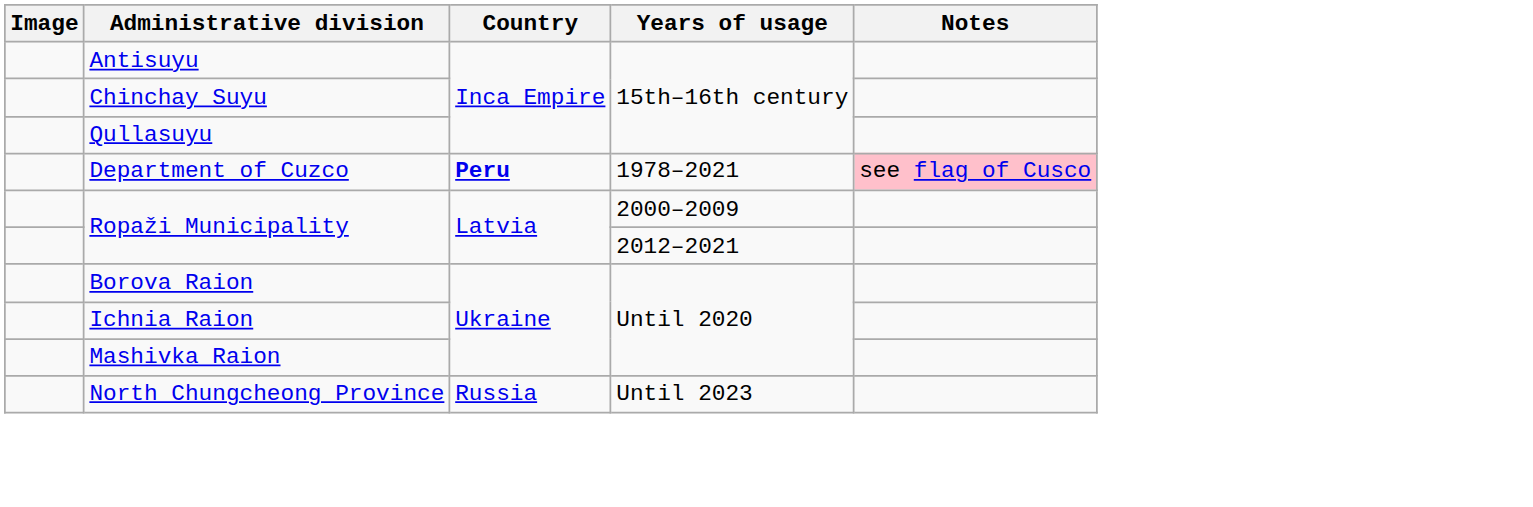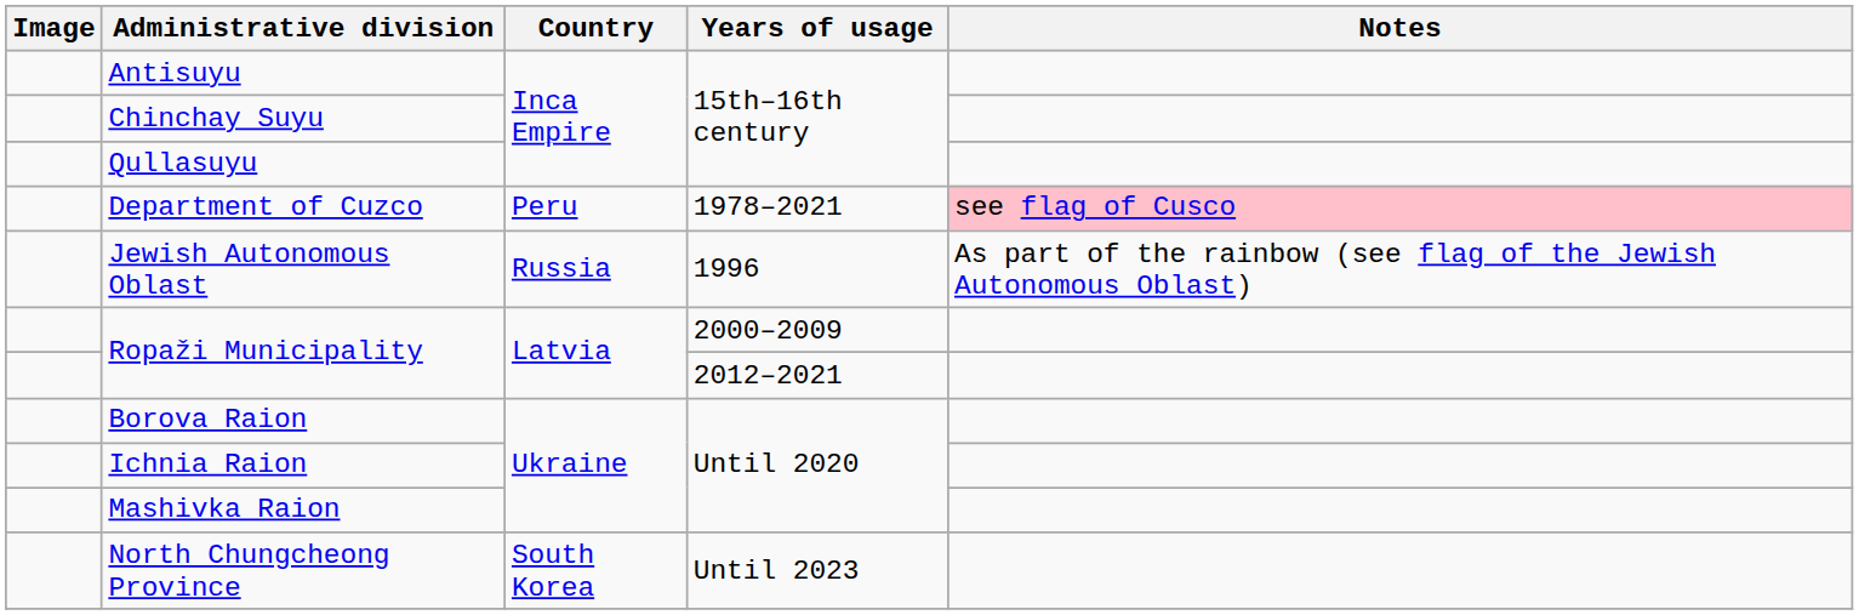Department of Cuzco | Country: bold -> normal
+ row: Jewish Autonomous Oblast | Russia | 1996 | As part of the rainbow (see flag of the Jewish Autonomous Oblast)
North Chungcheong Province | Country: Russia -> South Korea
